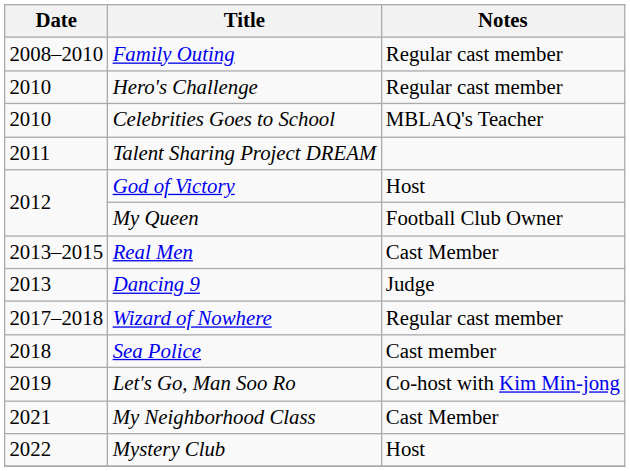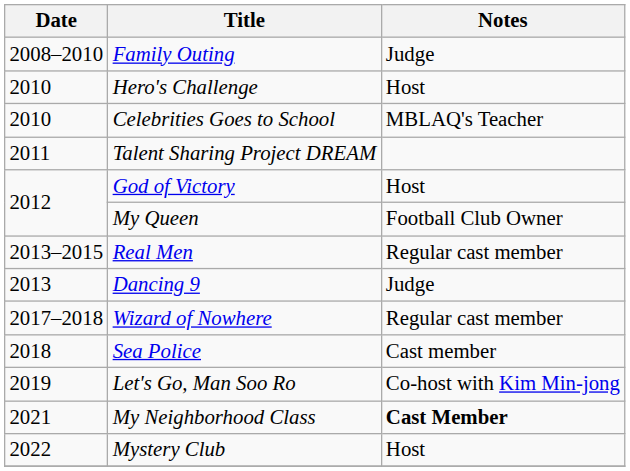Family Outing | Notes: Regular cast member -> Judge
Hero's Challenge | Notes: Regular cast member -> Host
Real Men | Notes: Cast Member -> Regular cast member
My Neighborhood Class | Notes: normal -> bold
